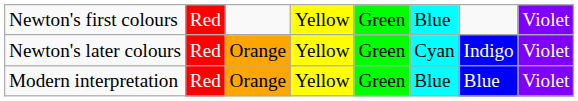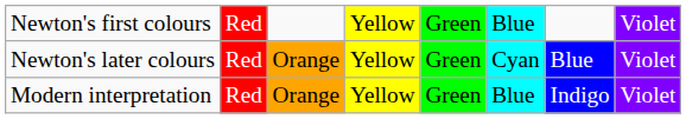Newton's later colours | column 7: Indigo -> Blue
Modern interpretation | column 7: Blue -> Indigo
